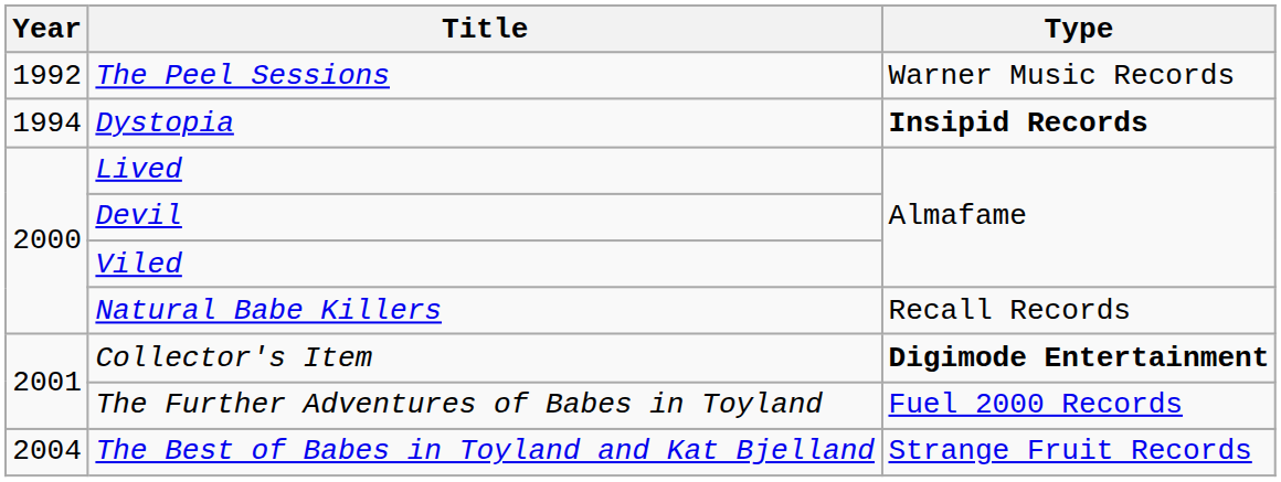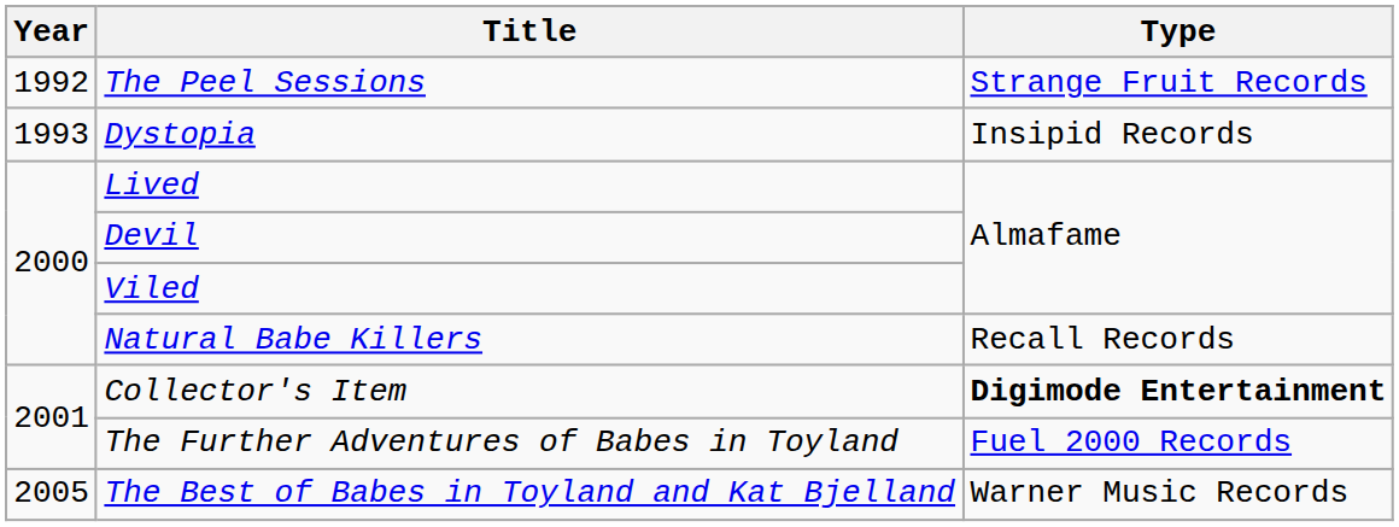The Peel Sessions | Type: Warner Music Records -> Strange Fruit Records
Dystopia | Year: 1994 -> 1993
Dystopia | Type: bold -> normal
The Best of Babes in Toyland and Kat Bjelland | Year: 2004 -> 2005
The Best of Babes in Toyland and Kat Bjelland | Type: Strange Fruit Records -> Warner Music Records
